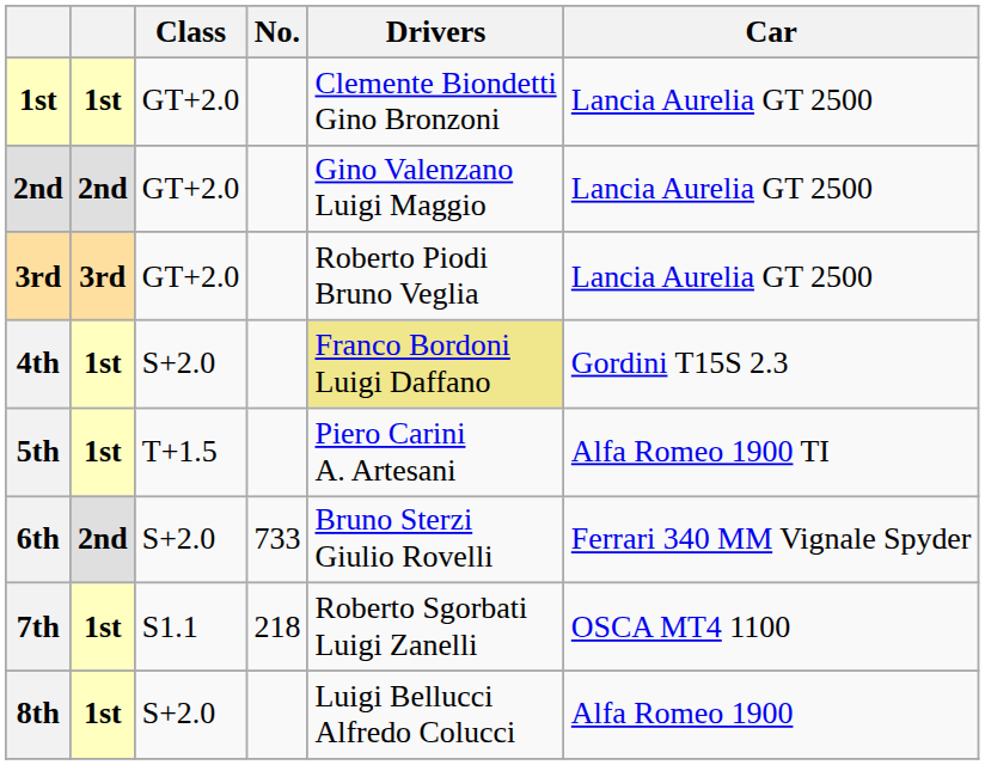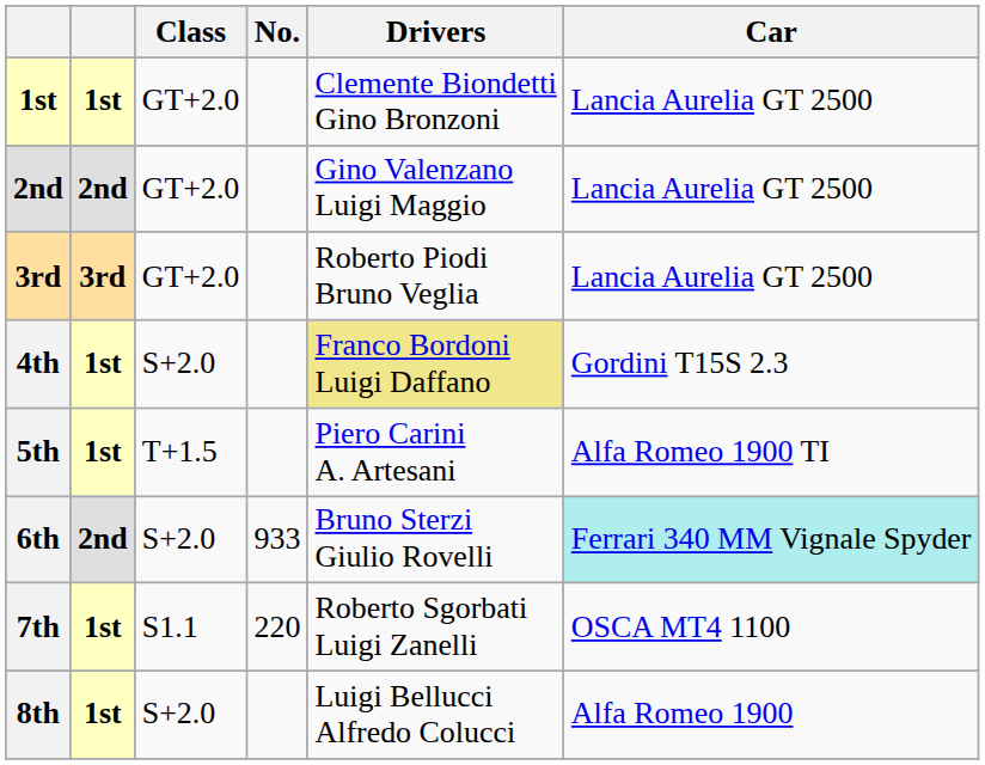6th | No.: 733 -> 933
6th | Car: no background -> paleturquoise background
7th | No.: 218 -> 220
